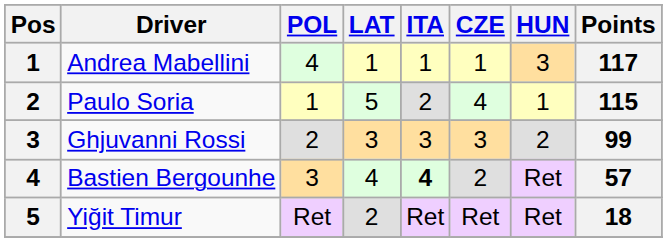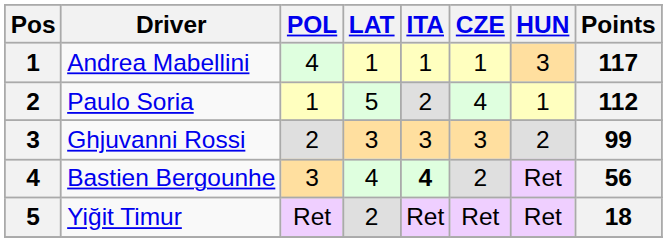Paulo Soria | Points: 115 -> 112
Bastien Bergounhe | Points: 57 -> 56
